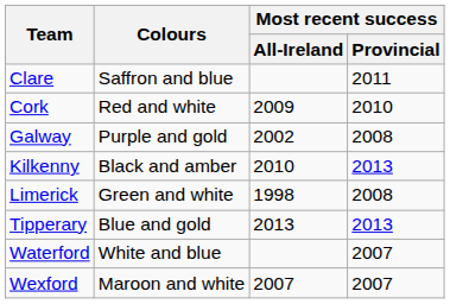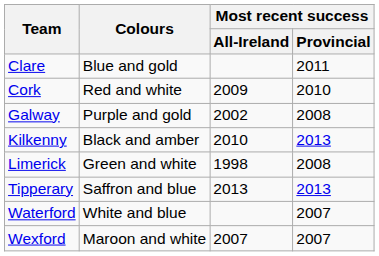Clare | Colours: Saffron and blue -> Blue and gold
Tipperary | Colours: Blue and gold -> Saffron and blue
